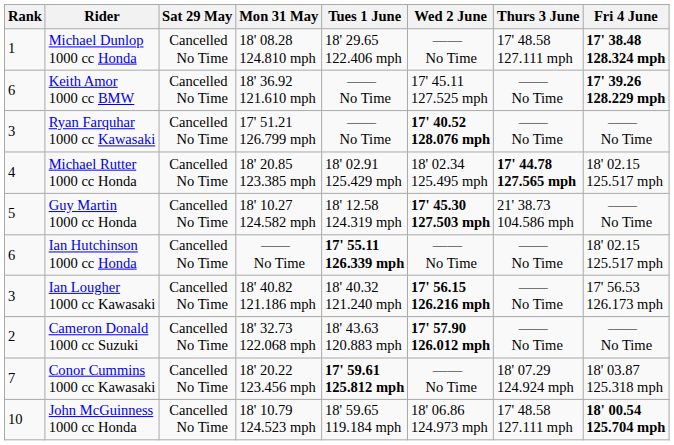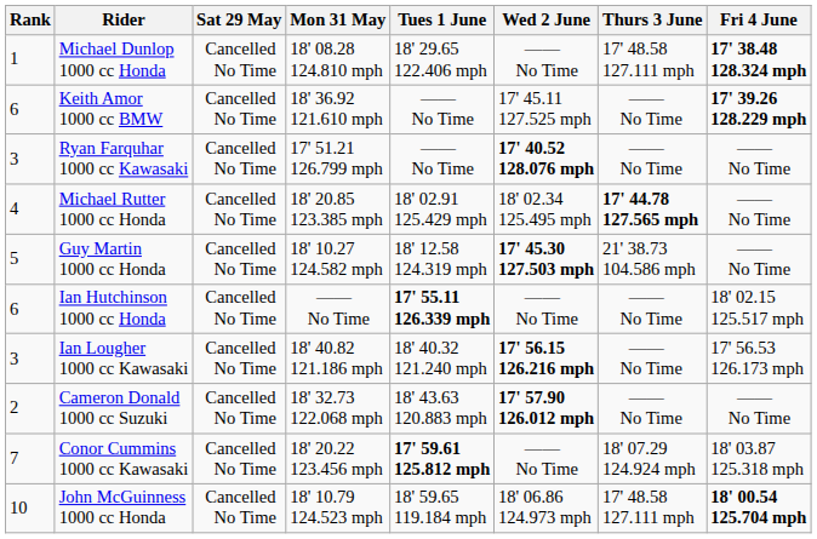Michael Rutter 1000 cc Honda | Fri 4 June: 18' 02.15 125.517 mph -> —— No Time
